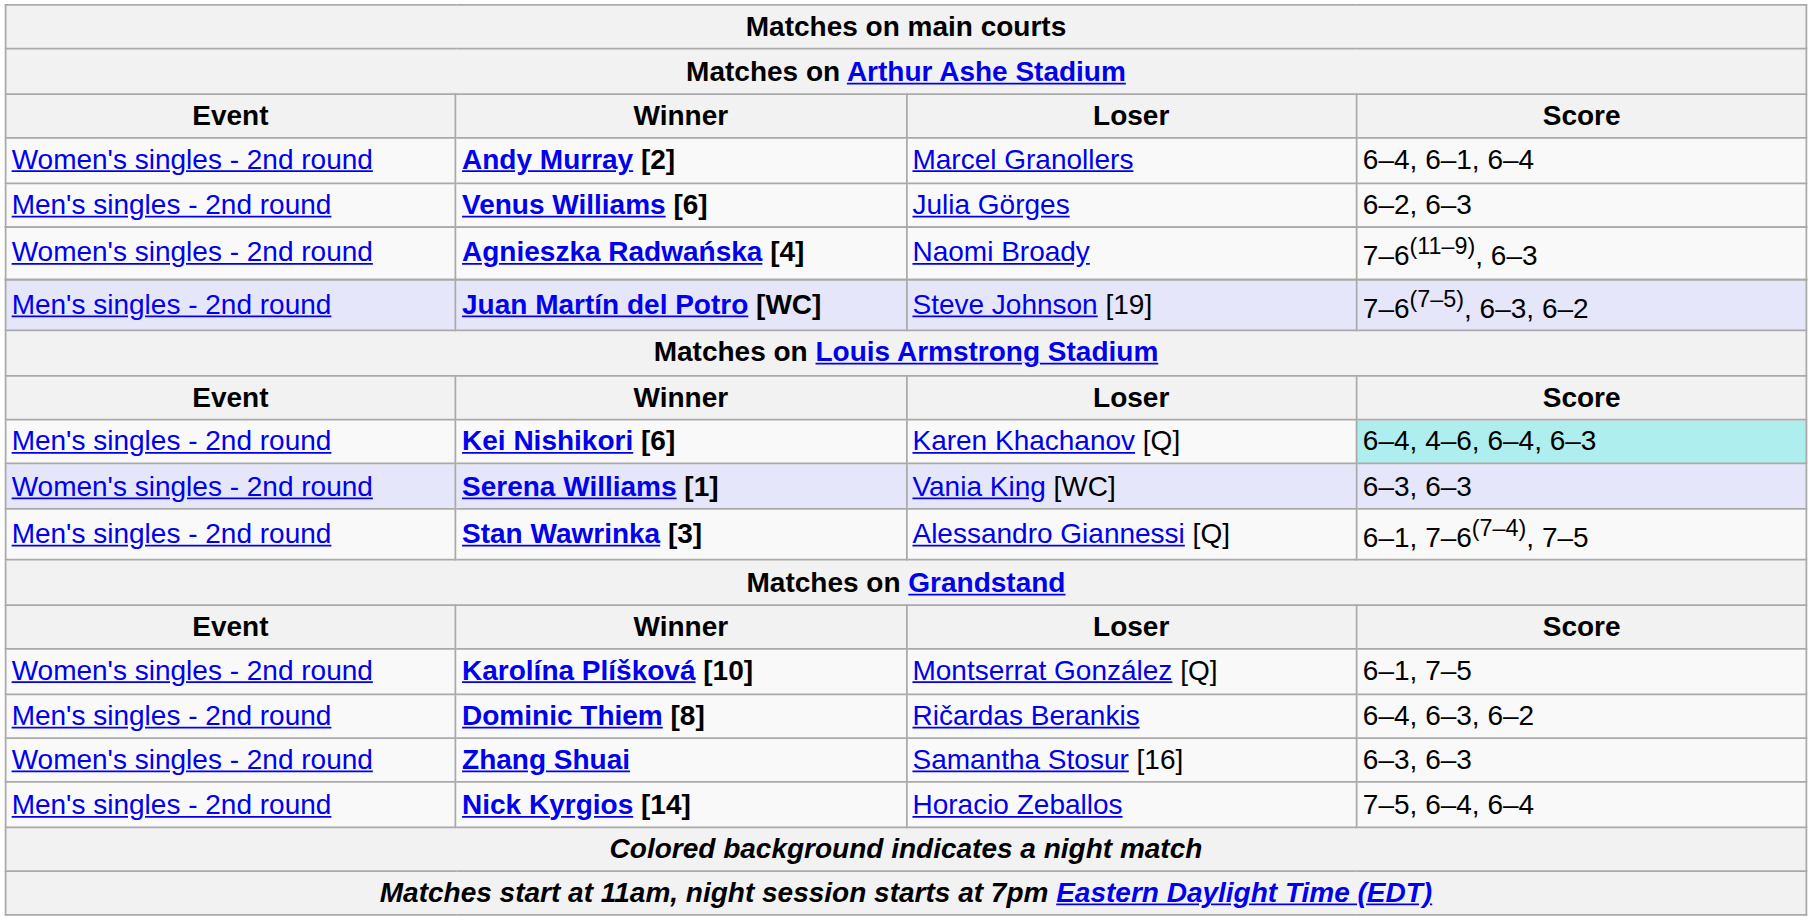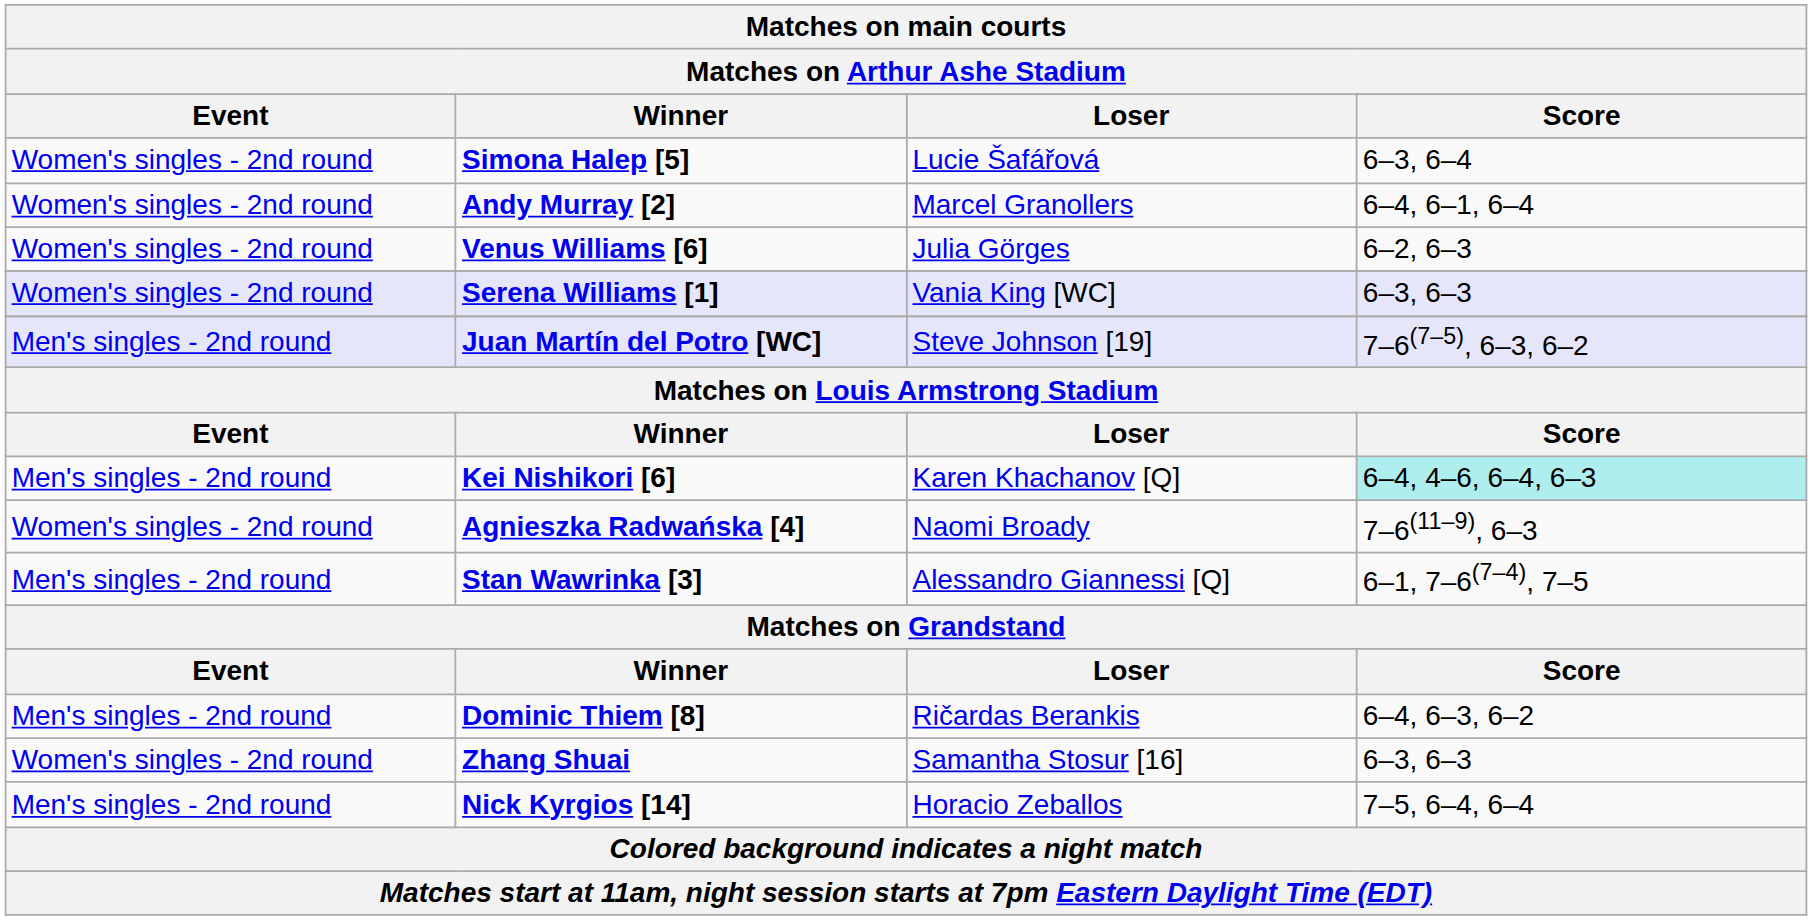+ row: Women's singles - 2nd round | Simona Halep [5] | Lucie Šafářová | 6–3, 6–4
Venus Williams [6] | Event: Men's singles - 2nd round -> Women's singles - 2nd round
rows swapped: Serena Williams [1] <-> Agnieszka Radwańska [4]
- row: Women's singles - 2nd round | Karolína Plíšková [10] | Montserrat González [Q] | 6–1, 7–5
